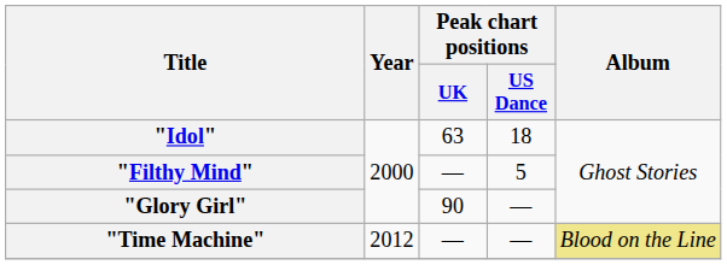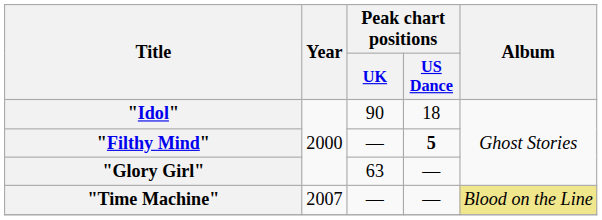"Idol" | Peak chart positions / UK: 63 -> 90
"Filthy Mind" | Peak chart positions / US Dance: normal -> bold
"Glory Girl" | Peak chart positions / UK: 90 -> 63
"Time Machine" | Year: 2012 -> 2007
